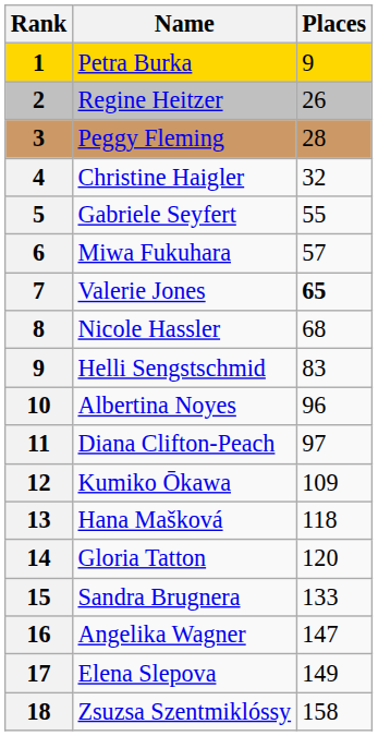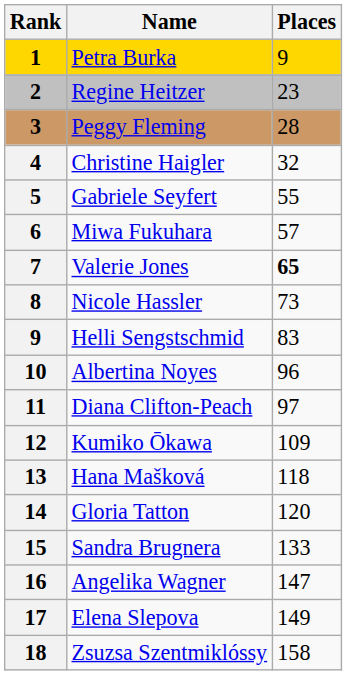Regine Heitzer | Places: 26 -> 23
Nicole Hassler | Places: 68 -> 73
